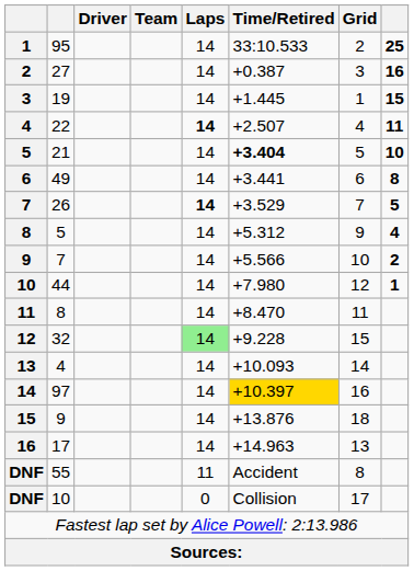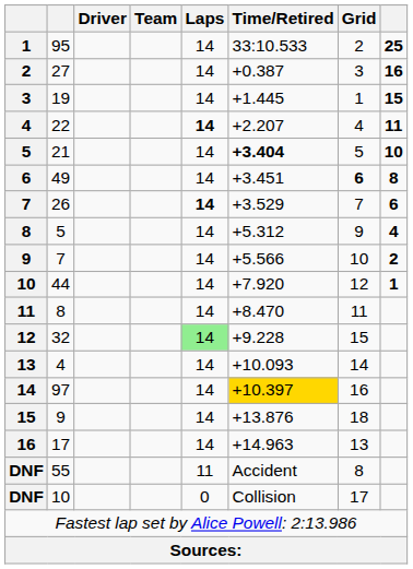22 | Time/Retired: +2.507 -> +2.207
49 | Time/Retired: +3.441 -> +3.451
49 | Grid: normal -> bold
26 | column 8: 5 -> 6
44 | Time/Retired: +7.980 -> +7.920
